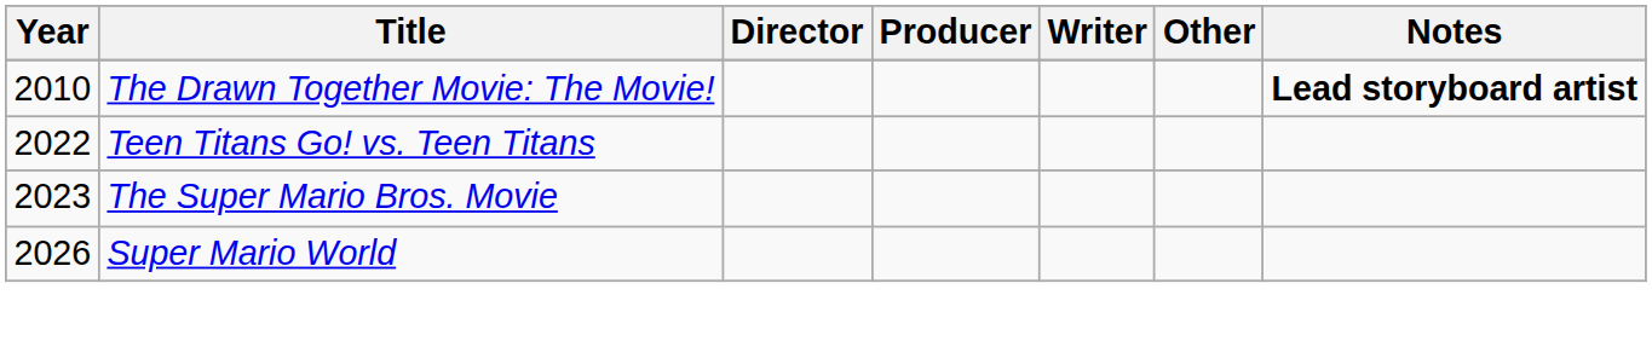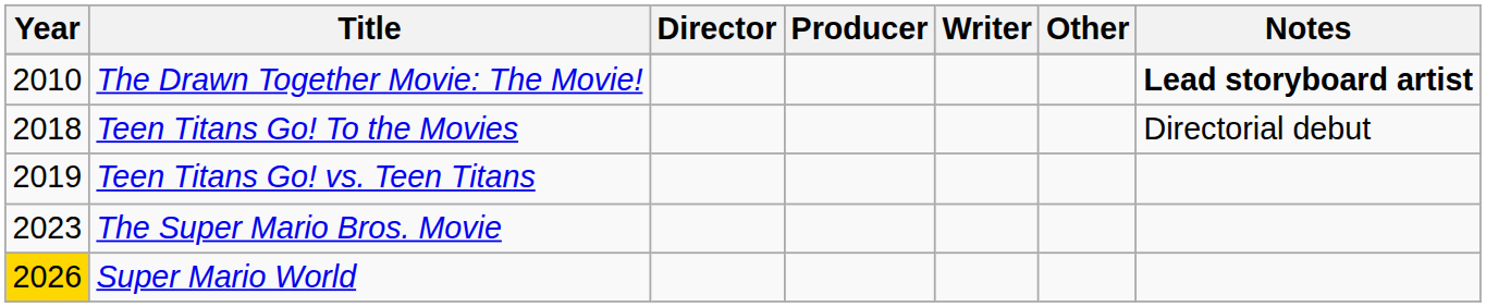+ row: 2018 | Teen Titans Go! To the Movies | Directorial debut
Teen Titans Go! vs. Teen Titans | Year: 2022 -> 2019
Super Mario World | Year: no background -> gold background
